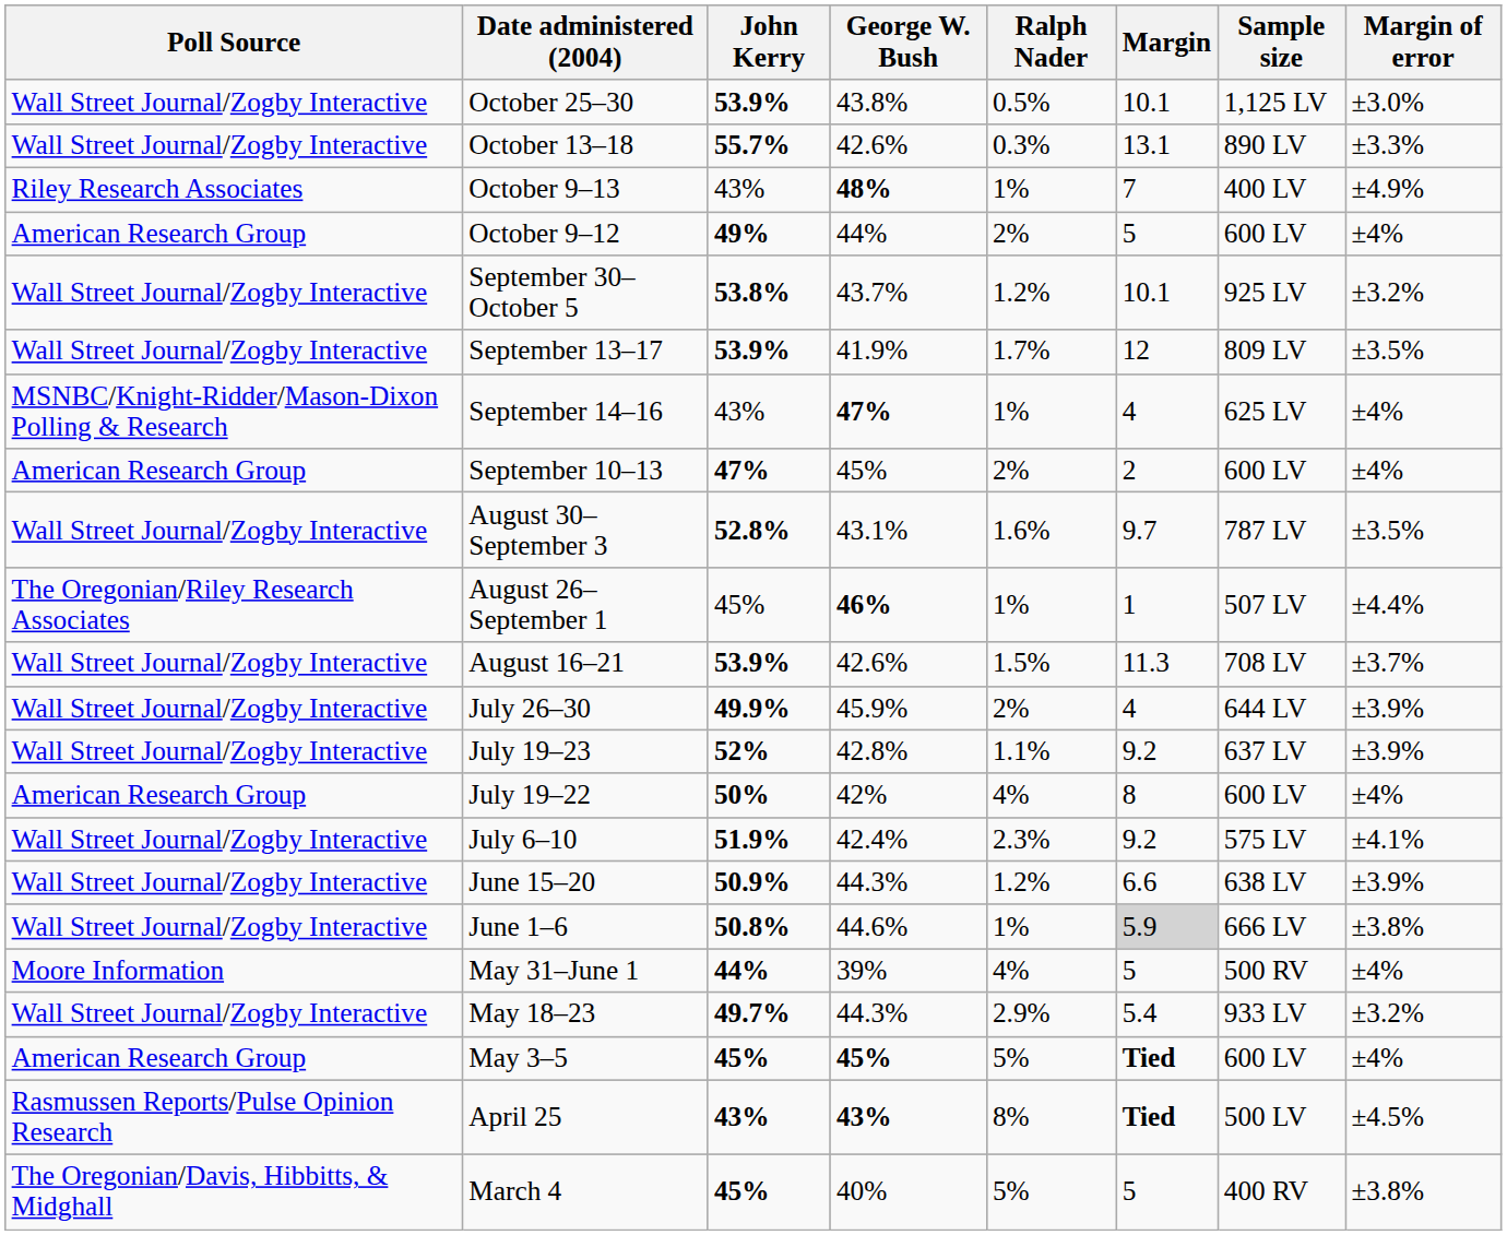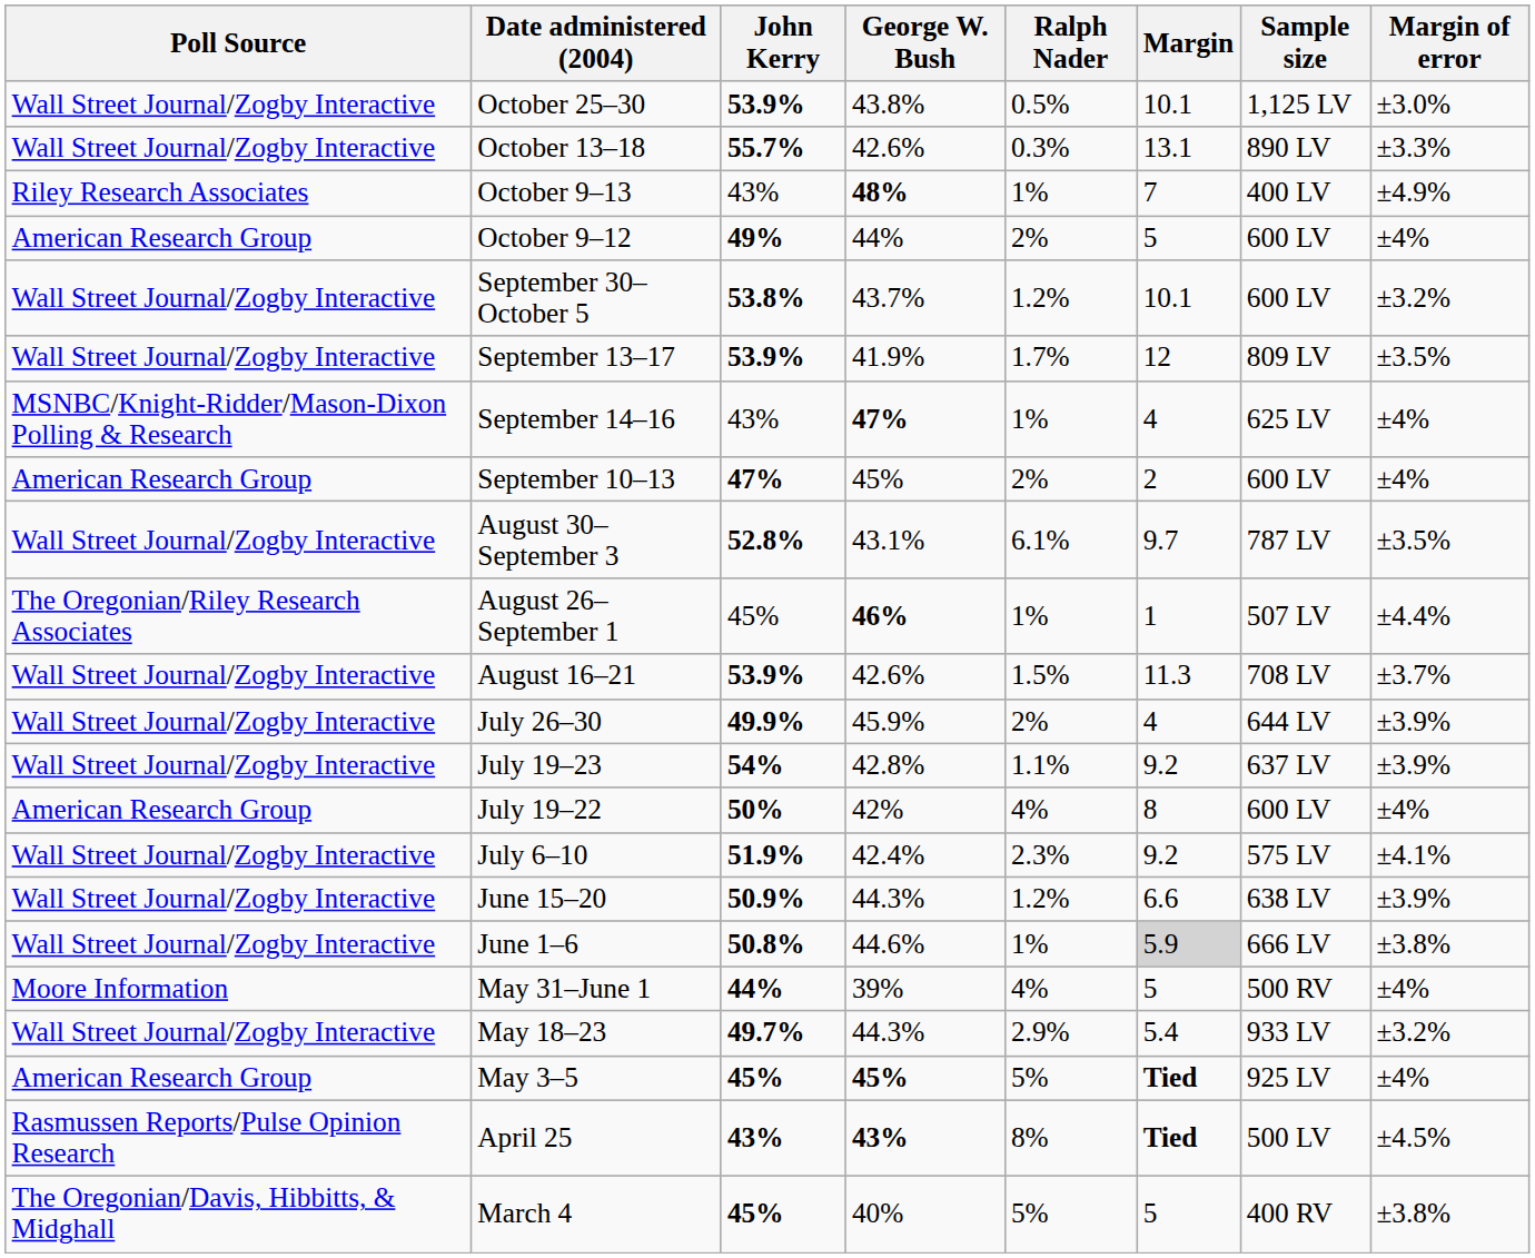September 30–October 5 | Sample size: 925 LV -> 600 LV
August 30–September 3 | Ralph Nader: 1.6% -> 6.1%
July 19–23 | John Kerry: 52% -> 54%
May 3–5 | Sample size: 600 LV -> 925 LV
